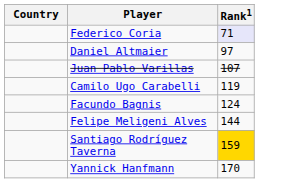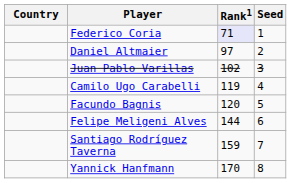+ column: Seed | 1 | 2 | 3 | 4 | 5 | 6 | 7 | 8
Juan Pablo Varillas | Rank1: 107 -> 102
Facundo Bagnis | Rank1: 124 -> 120
Santiago Rodríguez Taverna | Rank1: gold background -> no background
